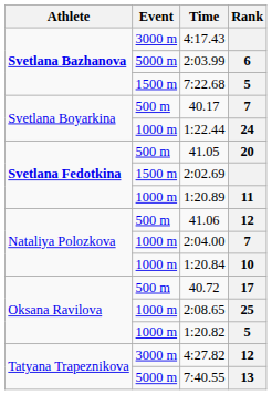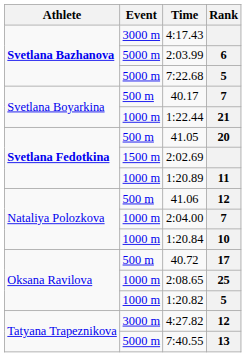7:22.68 | Event: 1500 m -> 5000 m
1:22.44 | Rank: 24 -> 21
